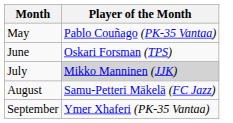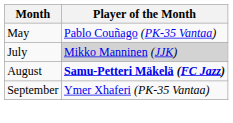- row: June | Oskari Forsman (TPS)
August | Player of the Month: normal -> bold
